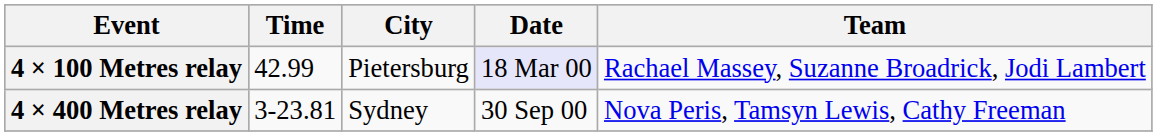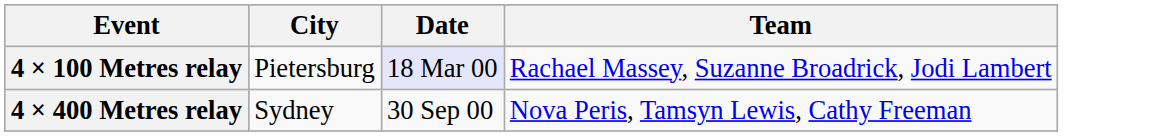- column: Time | 42.99 | 3-23.81
